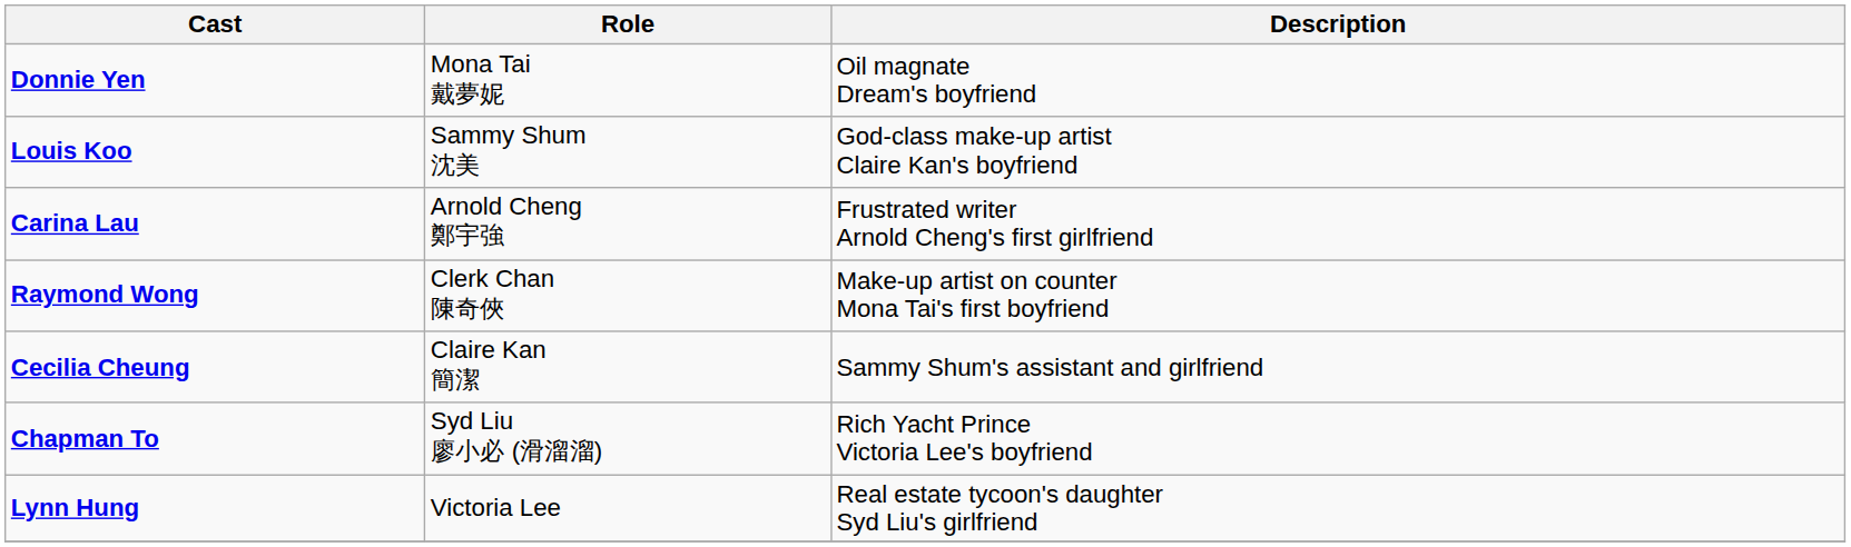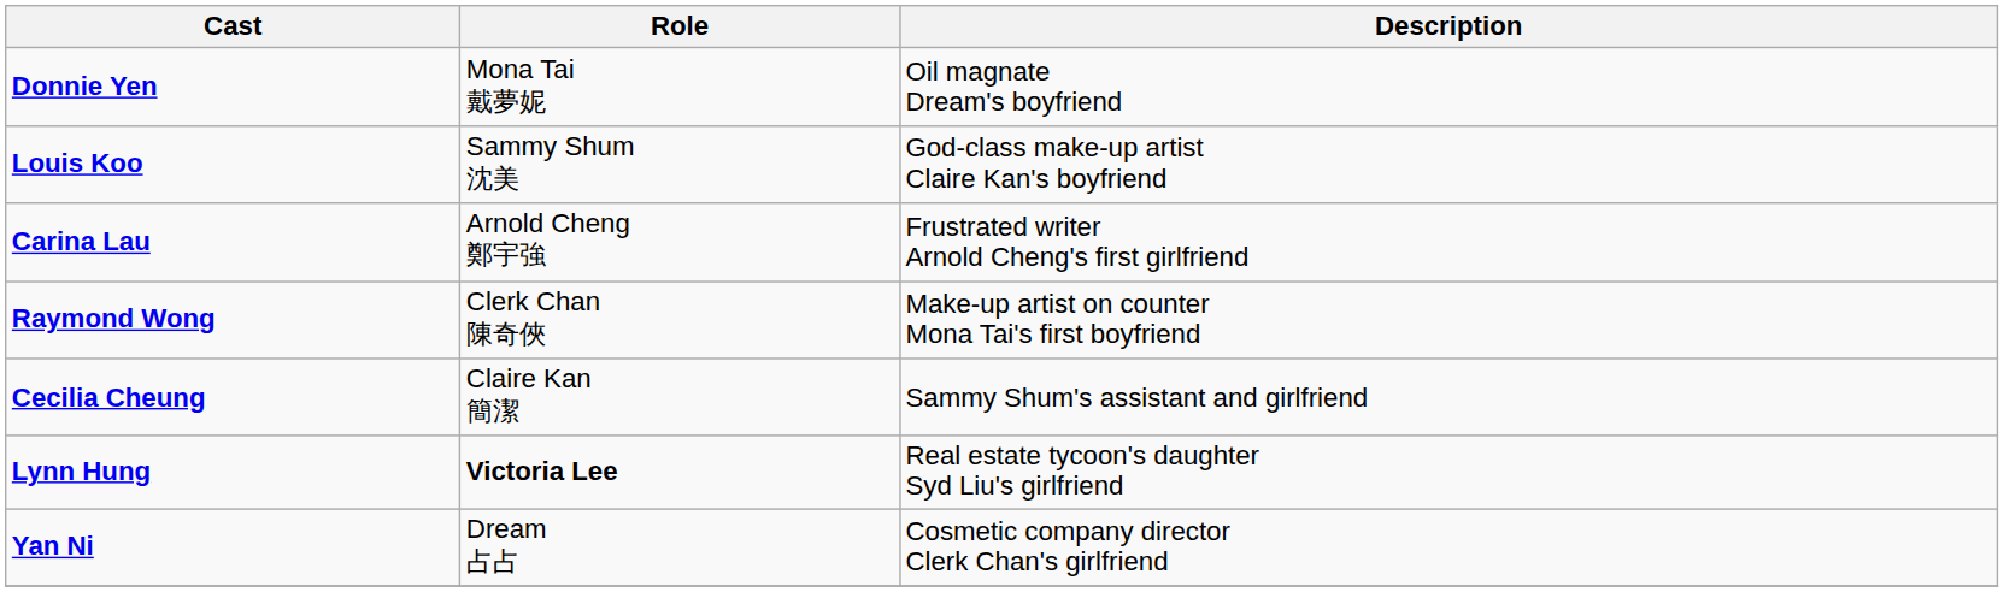- row: Chapman To | Syd Liu 廖小必 (滑溜溜) | Rich Yacht Prince Victoria Lee's boyfriend
Lynn Hung | Role: normal -> bold
+ row: Yan Ni | Dream 占占 | Cosmetic company director Clerk Chan's girlfriend
